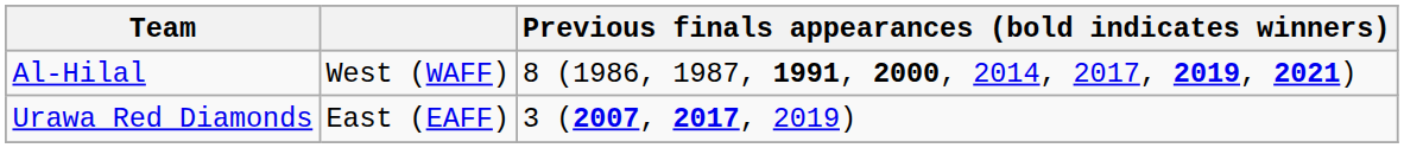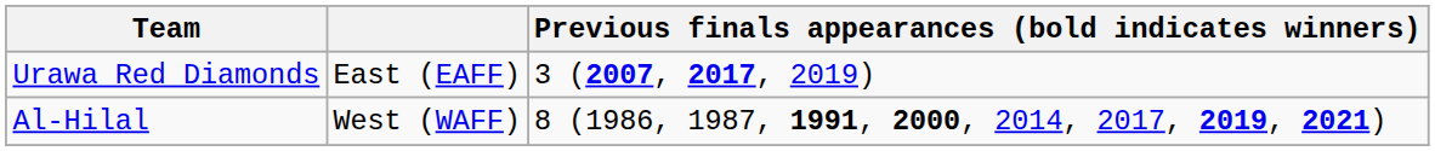rows swapped: Al-Hilal <-> Urawa Red Diamonds
